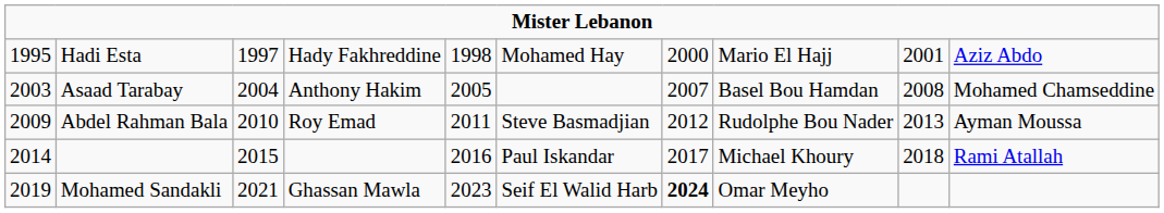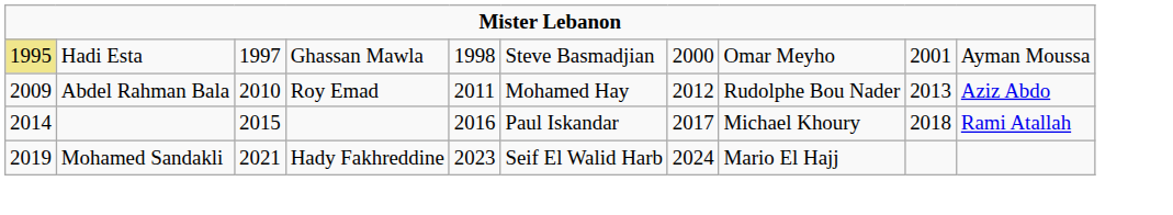Hadi Esta | column 1: no background -> khaki background
Hadi Esta | column 4: Hady Fakhreddine -> Ghassan Mawla
Hadi Esta | column 6: Mohamed Hay -> Steve Basmadjian
Hadi Esta | column 8: Mario El Hajj -> Omar Meyho
Hadi Esta | column 10: Aziz Abdo -> Ayman Moussa
- row: 2003 | Asaad Tarabay | 2004 | Anthony Hakim | 2005 | 2007 | Basel Bou Hamdan | 2008 | Mohamed Chamseddine
Abdel Rahman Bala | column 6: Steve Basmadjian -> Mohamed Hay
Abdel Rahman Bala | column 10: Ayman Moussa -> Aziz Abdo
Mohamed Sandakli | column 4: Ghassan Mawla -> Hady Fakhreddine
Mohamed Sandakli | column 7: bold -> normal
Mohamed Sandakli | column 8: Omar Meyho -> Mario El Hajj
